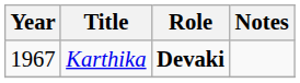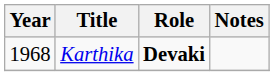Karthika | Year: 1967 -> 1968
